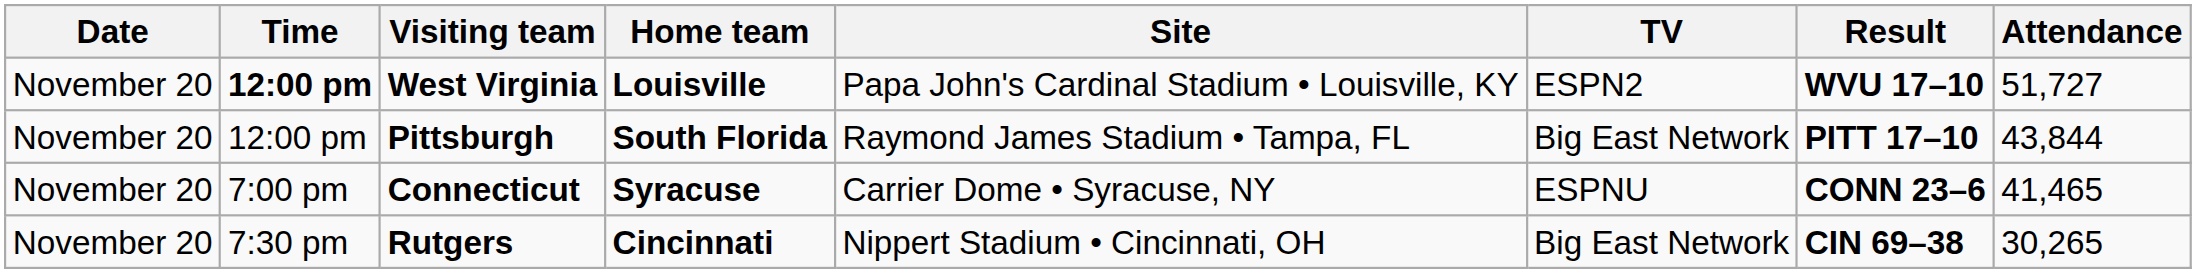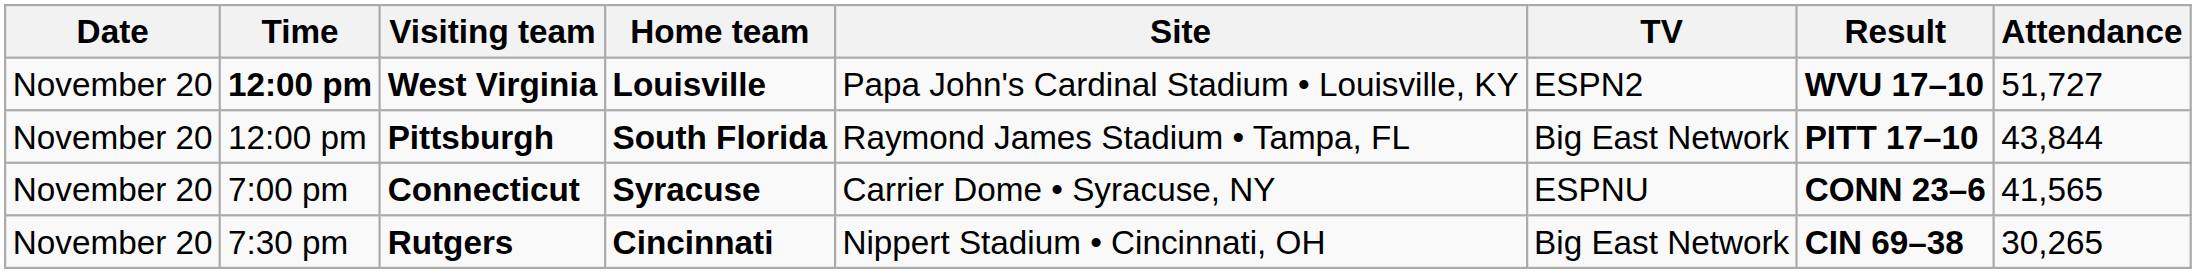Connecticut | Attendance: 41,465 -> 41,565
